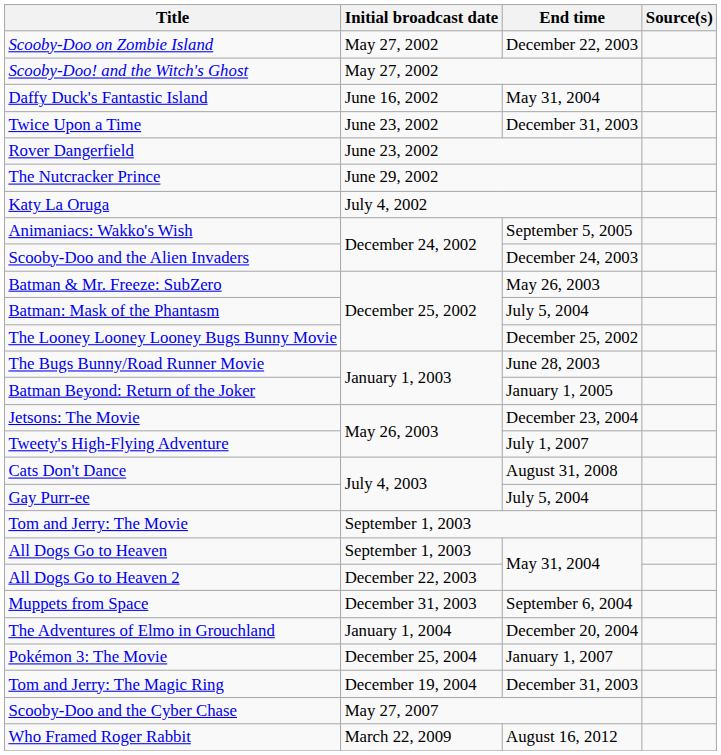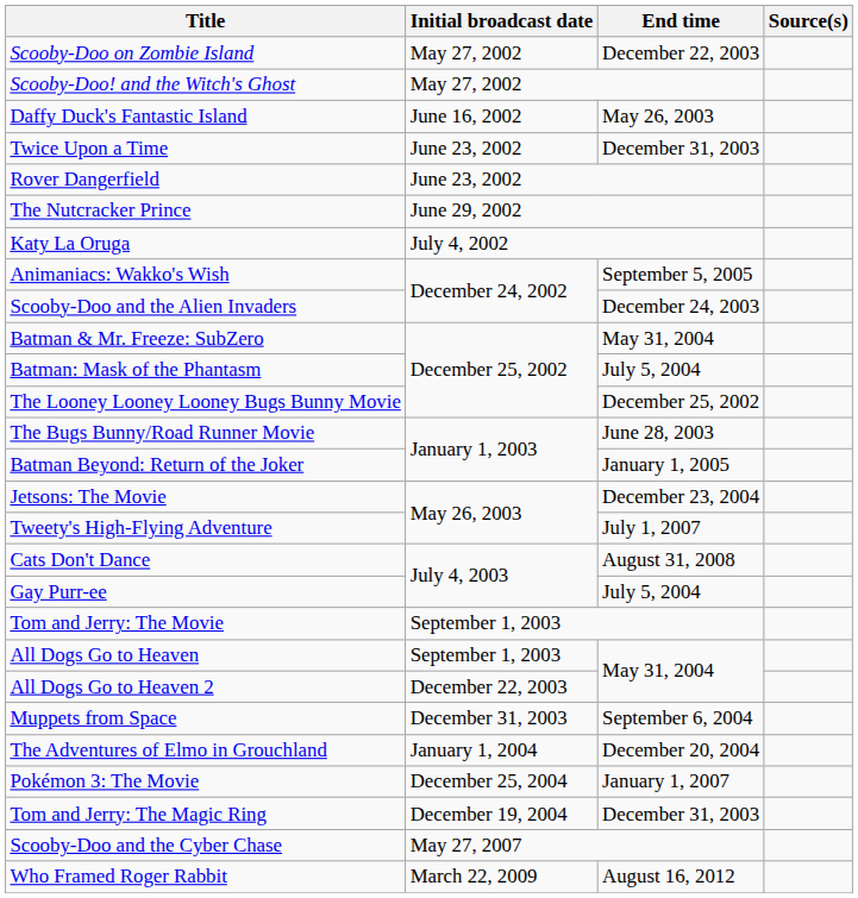Daffy Duck's Fantastic Island | End time: May 31, 2004 -> May 26, 2003
Batman & Mr. Freeze: SubZero | End time: May 26, 2003 -> May 31, 2004
